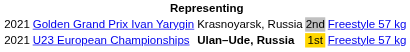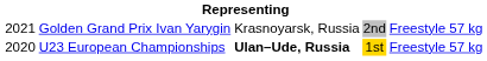U23 European Championships | column 1: 2021 -> 2020
